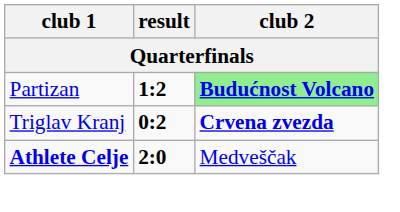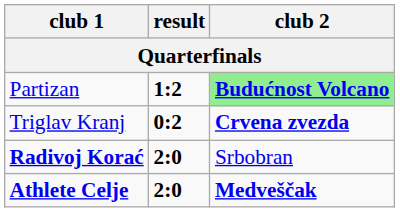+ row: Radivoj Korać | 2:0 | Srbobran
Athlete Celje | club 2: normal -> bold
